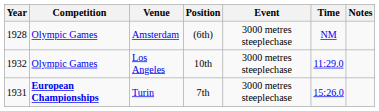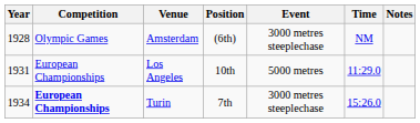Los Angeles | Year: 1932 -> 1931
Los Angeles | Competition: Olympic Games -> European Championships
Los Angeles | Event: 3000 metres steeplechase -> 5000 metres
Turin | Year: 1931 -> 1934
